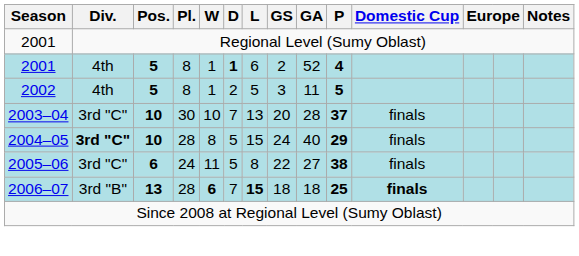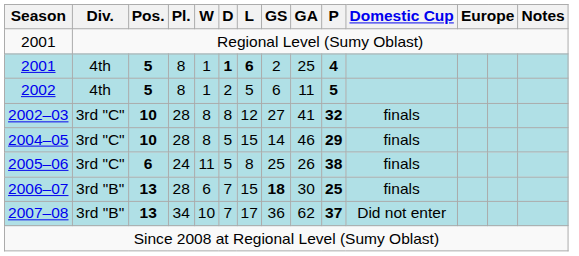2001 / 8 | L: normal -> bold
2001 / 8 | GA: 52 -> 25
2002 | GS: 3 -> 6
+ row: 2002–03 | 3rd "C" | 10 | 28 | 8 | 8 | 12 | 27 | 41 | 32 | finals
- row: 2003–04 | 3rd "C" | 10 | 30 | 10 | 7 | 13 | 20 | 28 | 37 | finals
2004–05 | Div.: bold -> normal
2004–05 | GS: 24 -> 14
2004–05 | GA: 40 -> 46
2005–06 | GS: 22 -> 25
2005–06 | GA: 27 -> 26
2006–07 | W: bold -> normal
2006–07 | L: bold -> normal
2006–07 | GS: normal -> bold
2006–07 | GA: 18 -> 30
2006–07 | Domestic Cup: bold -> normal
+ row: 2007–08 | 3rd "B" | 13 | 34 | 10 | 7 | 17 | 36 | 62 | 37 | Did not enter
